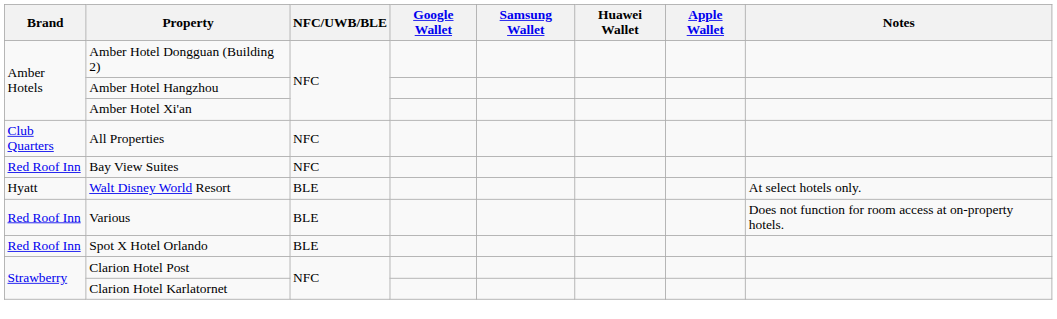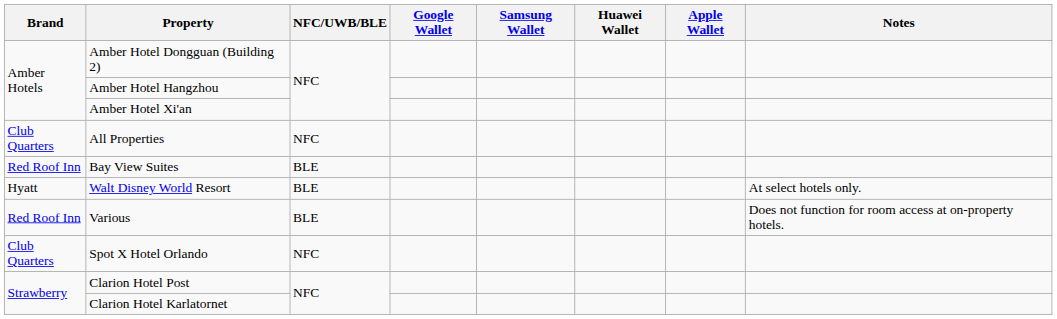Bay View Suites | NFC/UWB/BLE: NFC -> BLE
Spot X Hotel Orlando | Brand: Red Roof Inn -> Club Quarters
Spot X Hotel Orlando | NFC/UWB/BLE: BLE -> NFC
